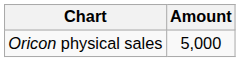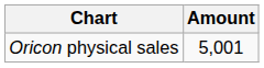Oricon physical sales | Amount: 5,000 -> 5,001
